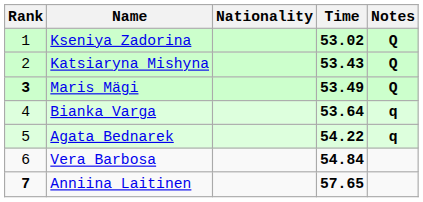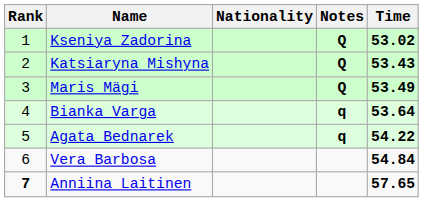columns swapped: Time <-> Notes
Maris Mägi | Rank: bold -> normal
